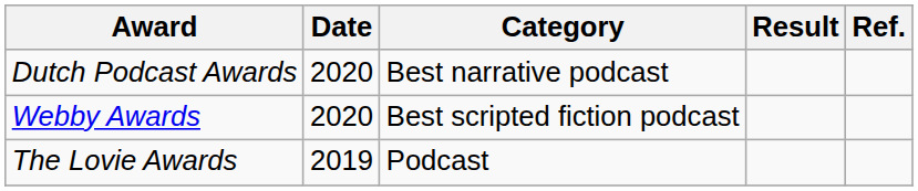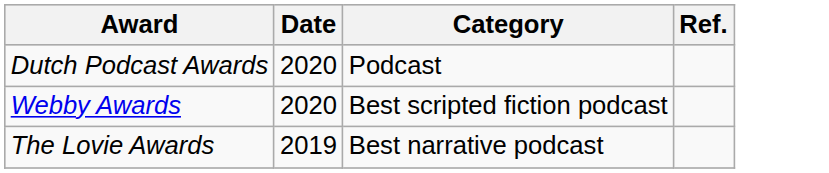- column: Result
Dutch Podcast Awards | Category: Best narrative podcast -> Podcast
The Lovie Awards | Category: Podcast -> Best narrative podcast
